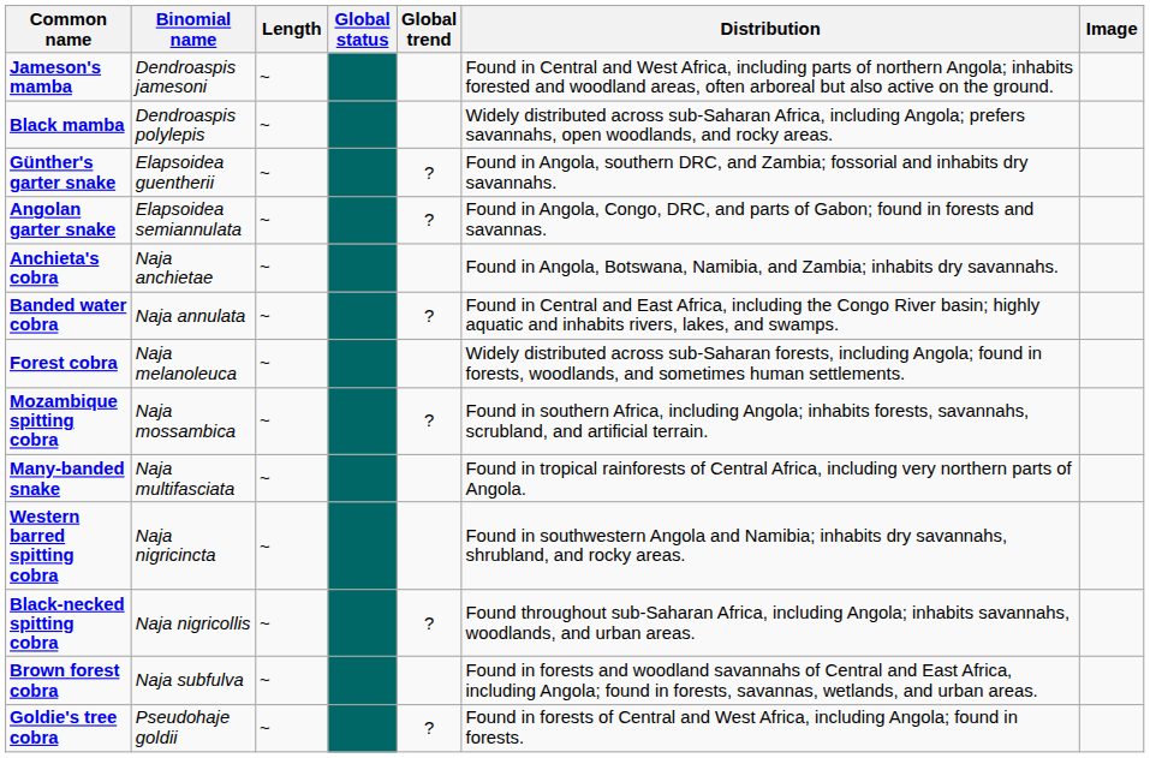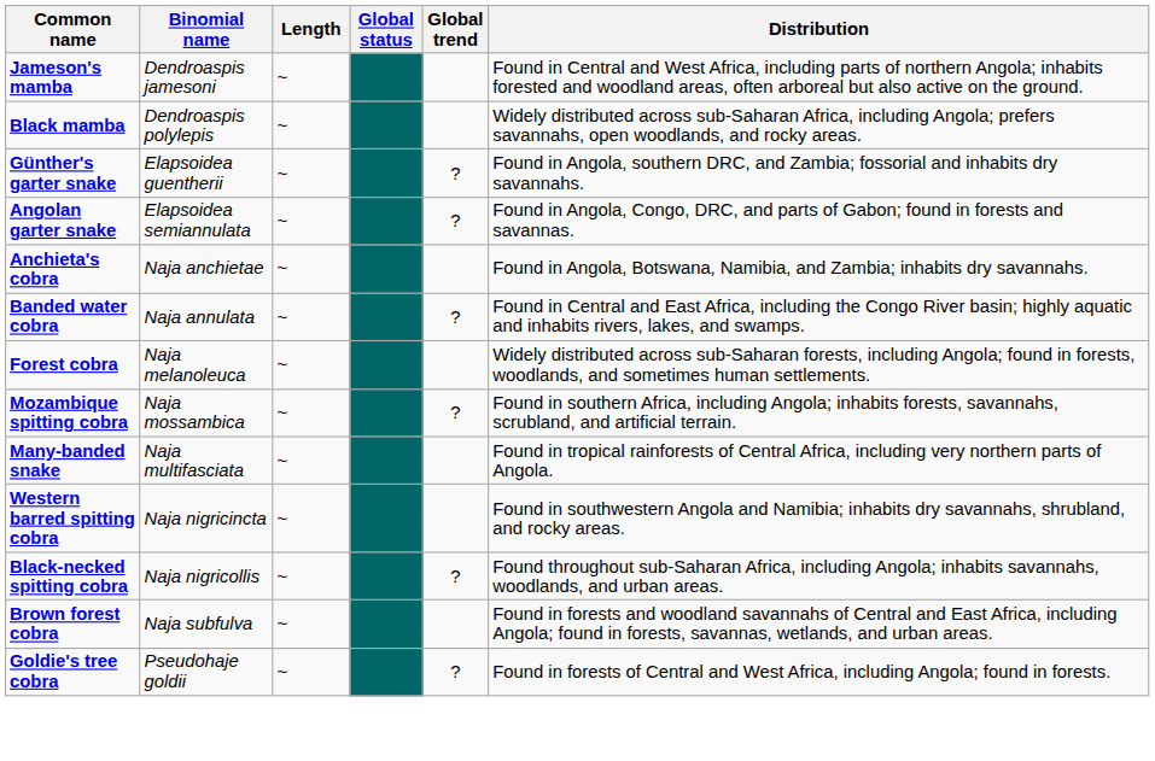- column: Image
